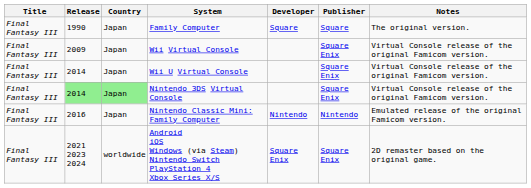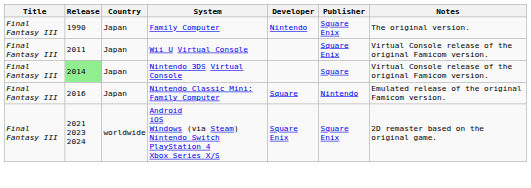Family Computer | Developer: Square -> Nintendo
Family Computer | Publisher: Square -> Square Enix
- row: Final Fantasy III | 2009 | Japan | Wii Virtual Console | Square Enix | Virtual Console release of the original Famicom version.
Wii U Virtual Console | Release: 2014 -> 2011
Nintendo 3DS Virtual Console | Country: lightgreen background -> no background
Nintendo 3DS Virtual Console | Publisher: Square Enix -> Square
Nintendo Classic Mini: Family Computer | Developer: Nintendo -> Square
